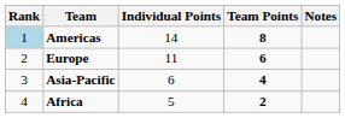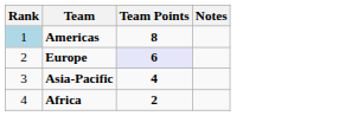- column: Individual Points | 14 | 11 | 6 | 5
Europe | Team Points: no background -> lavender background
